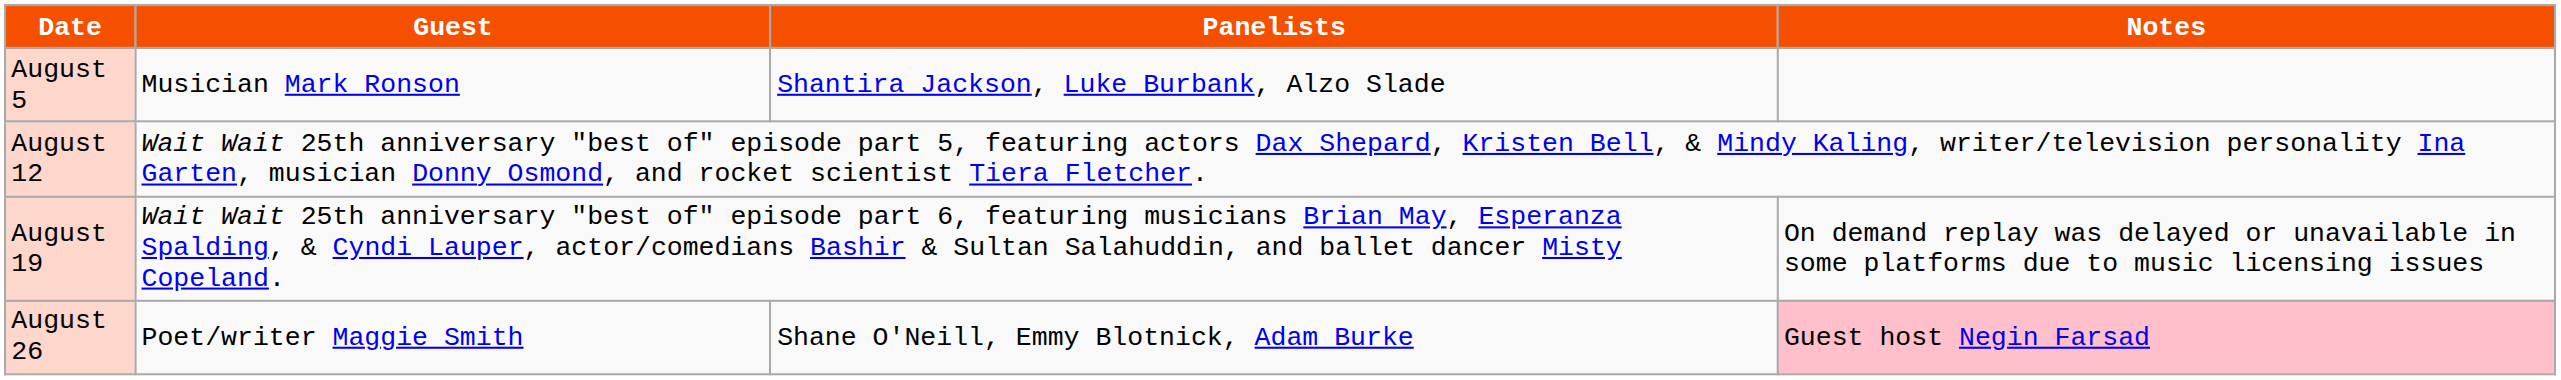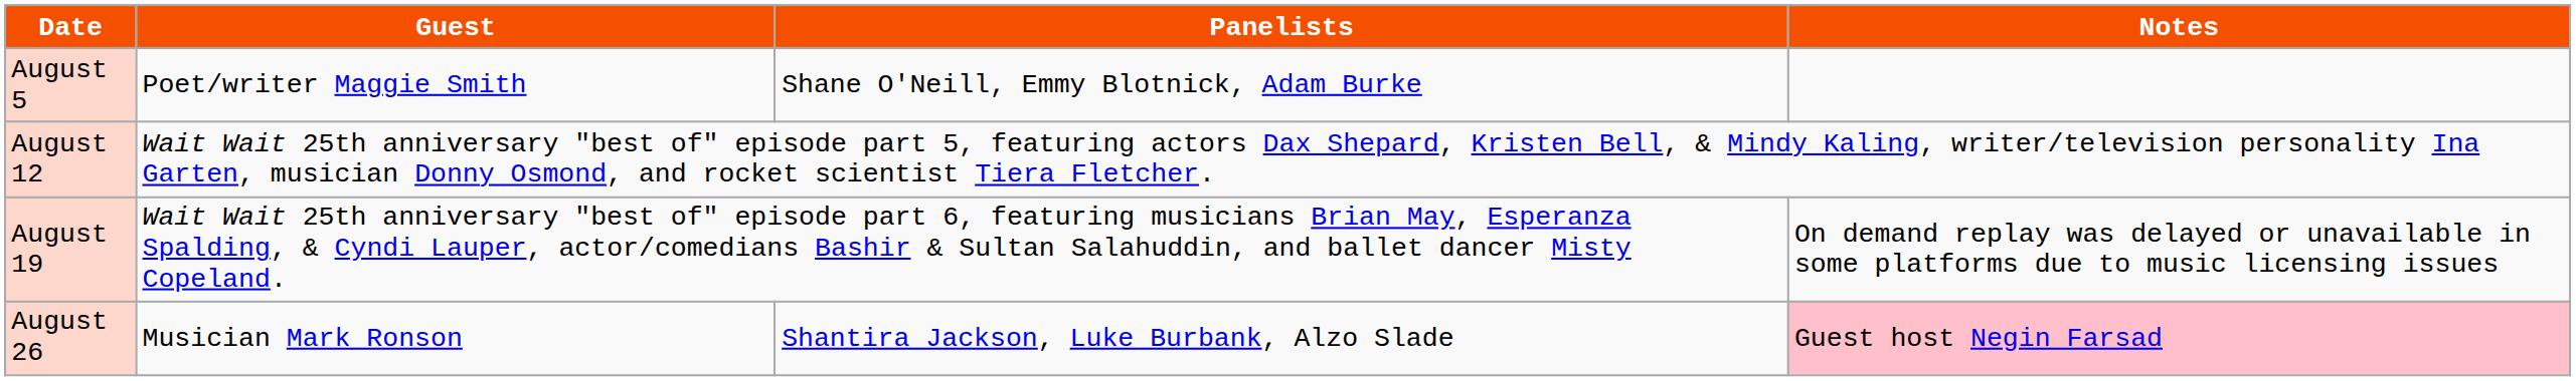August 5 | Guest: Musician Mark Ronson -> Poet/writer Maggie Smith
August 5 | Panelists: Shantira Jackson, Luke Burbank, Alzo Slade -> Shane O'Neill, Emmy Blotnick, Adam Burke
August 26 | Guest: Poet/writer Maggie Smith -> Musician Mark Ronson
August 26 | Panelists: Shane O'Neill, Emmy Blotnick, Adam Burke -> Shantira Jackson, Luke Burbank, Alzo Slade
